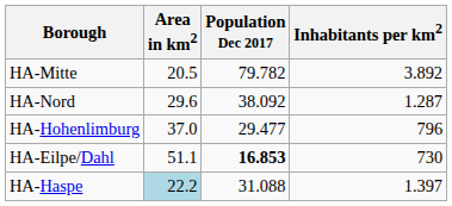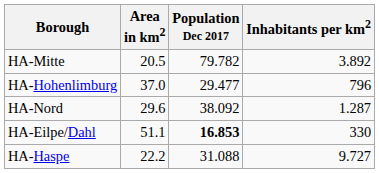rows swapped: HA-Nord <-> HA-Hohenlimburg
HA-Eilpe/Dahl | Inhabitants per km2: 730 -> 330
HA-Haspe | Area in km2: lightblue background -> no background
HA-Haspe | Inhabitants per km2: 1.397 -> 9.727
